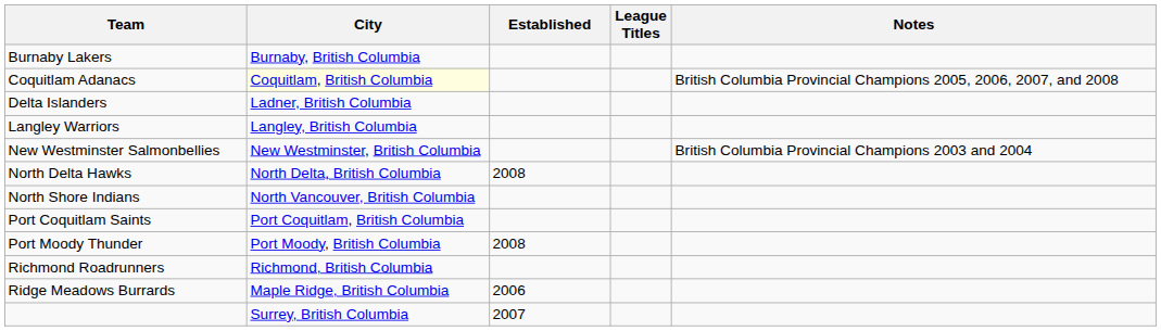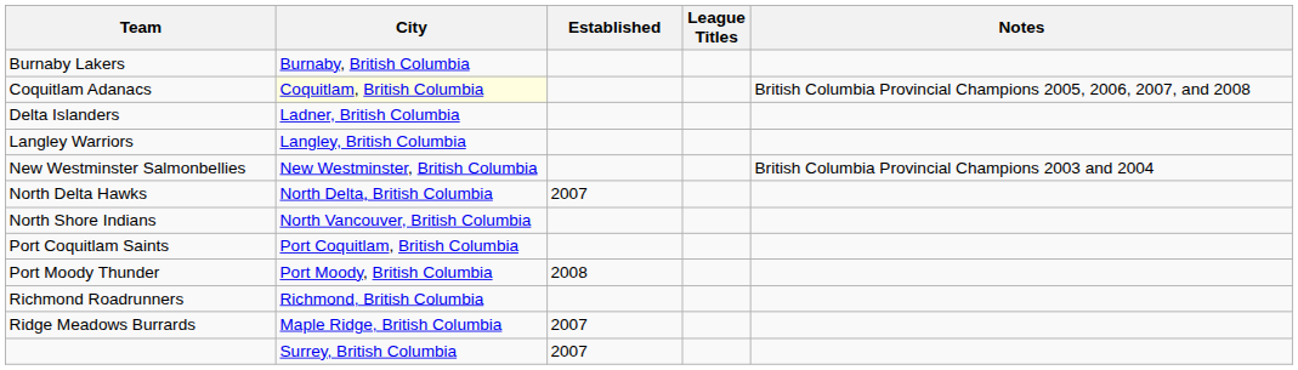North Delta Hawks | Established: 2008 -> 2007
Ridge Meadows Burrards | Established: 2006 -> 2007
